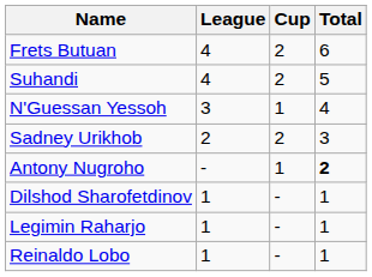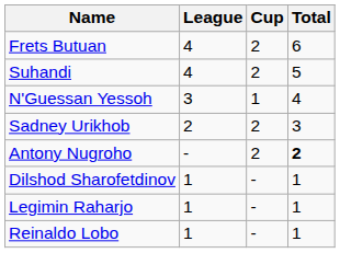Antony Nugroho | Cup: 1 -> 2
